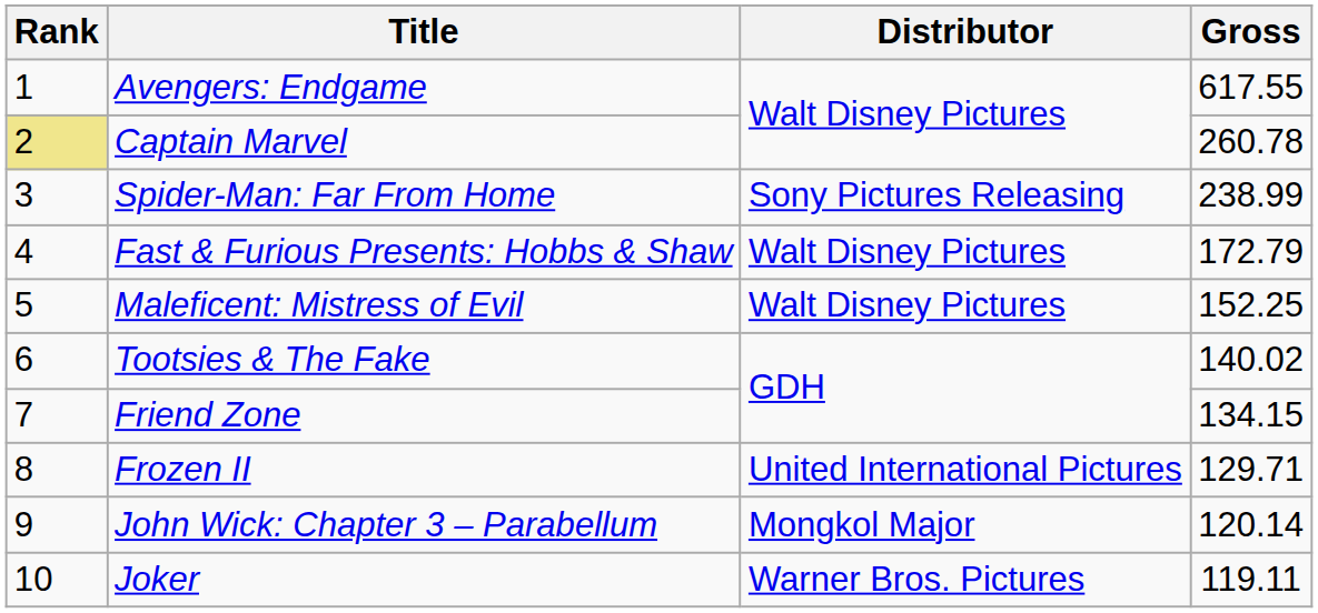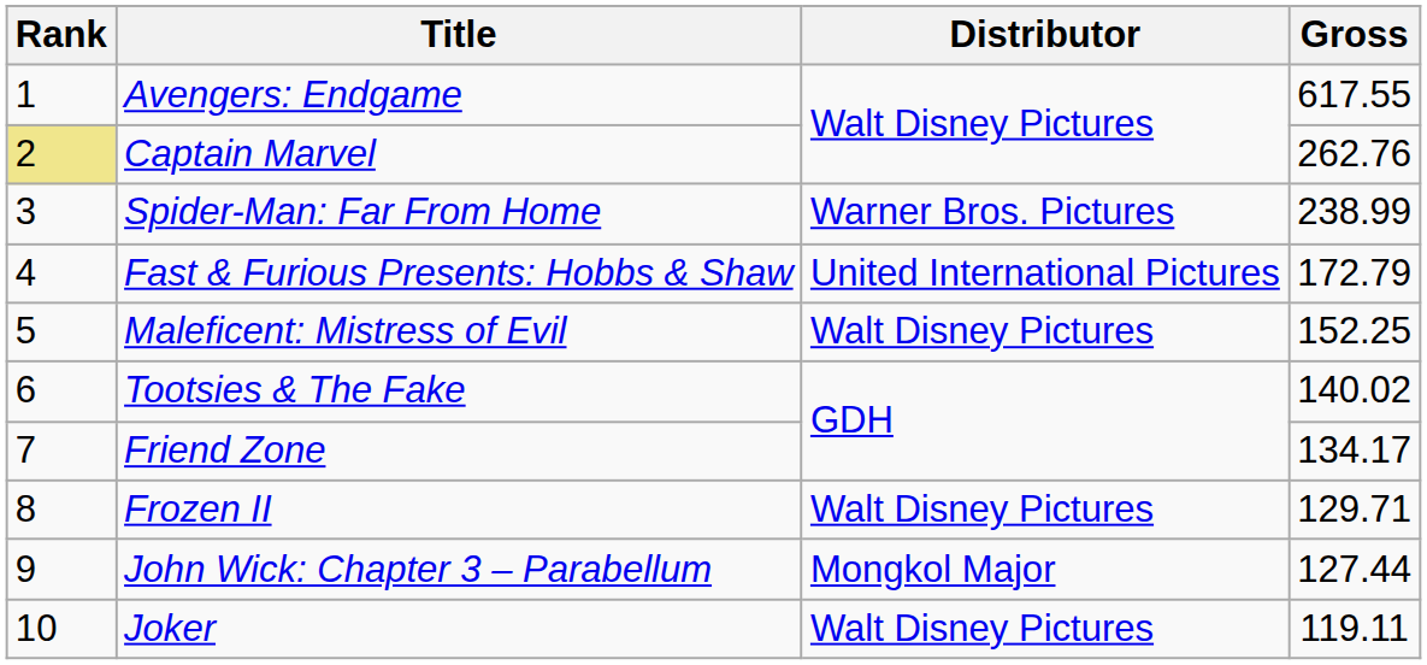Captain Marvel | Gross: 260.78 -> 262.76
Spider-Man: Far From Home | Distributor: Sony Pictures Releasing -> Warner Bros. Pictures
Fast & Furious Presents: Hobbs & Shaw | Distributor: Walt Disney Pictures -> United International Pictures
Friend Zone | Gross: 134.15 -> 134.17
Frozen II | Distributor: United International Pictures -> Walt Disney Pictures
John Wick: Chapter 3 – Parabellum | Gross: 120.14 -> 127.44
Joker | Distributor: Warner Bros. Pictures -> Walt Disney Pictures
